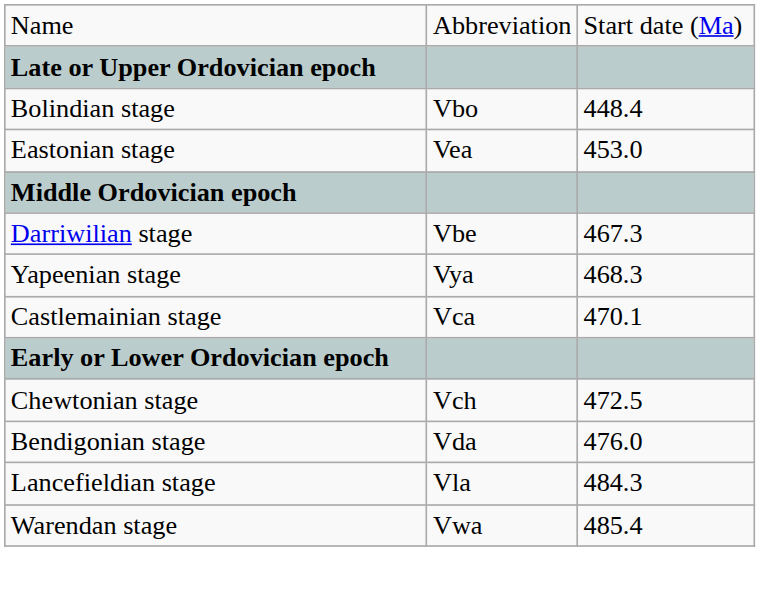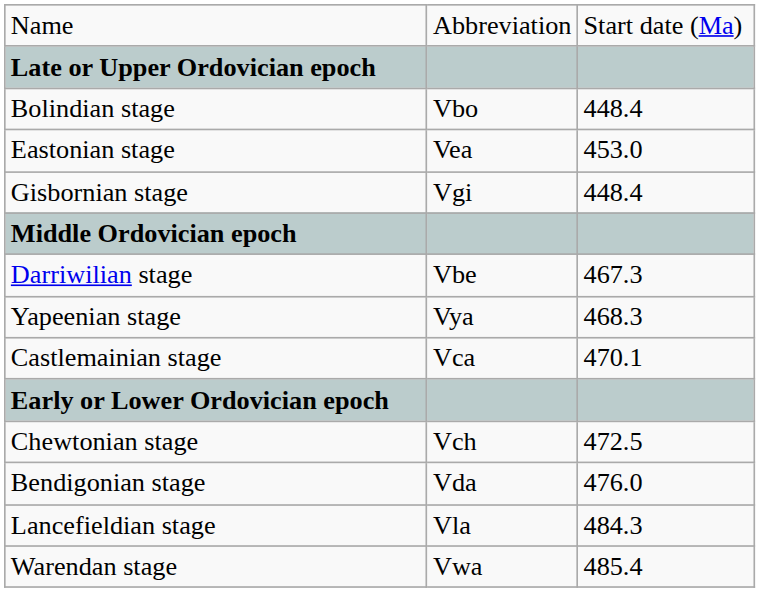+ row: Gisbornian stage | Vgi | 448.4
